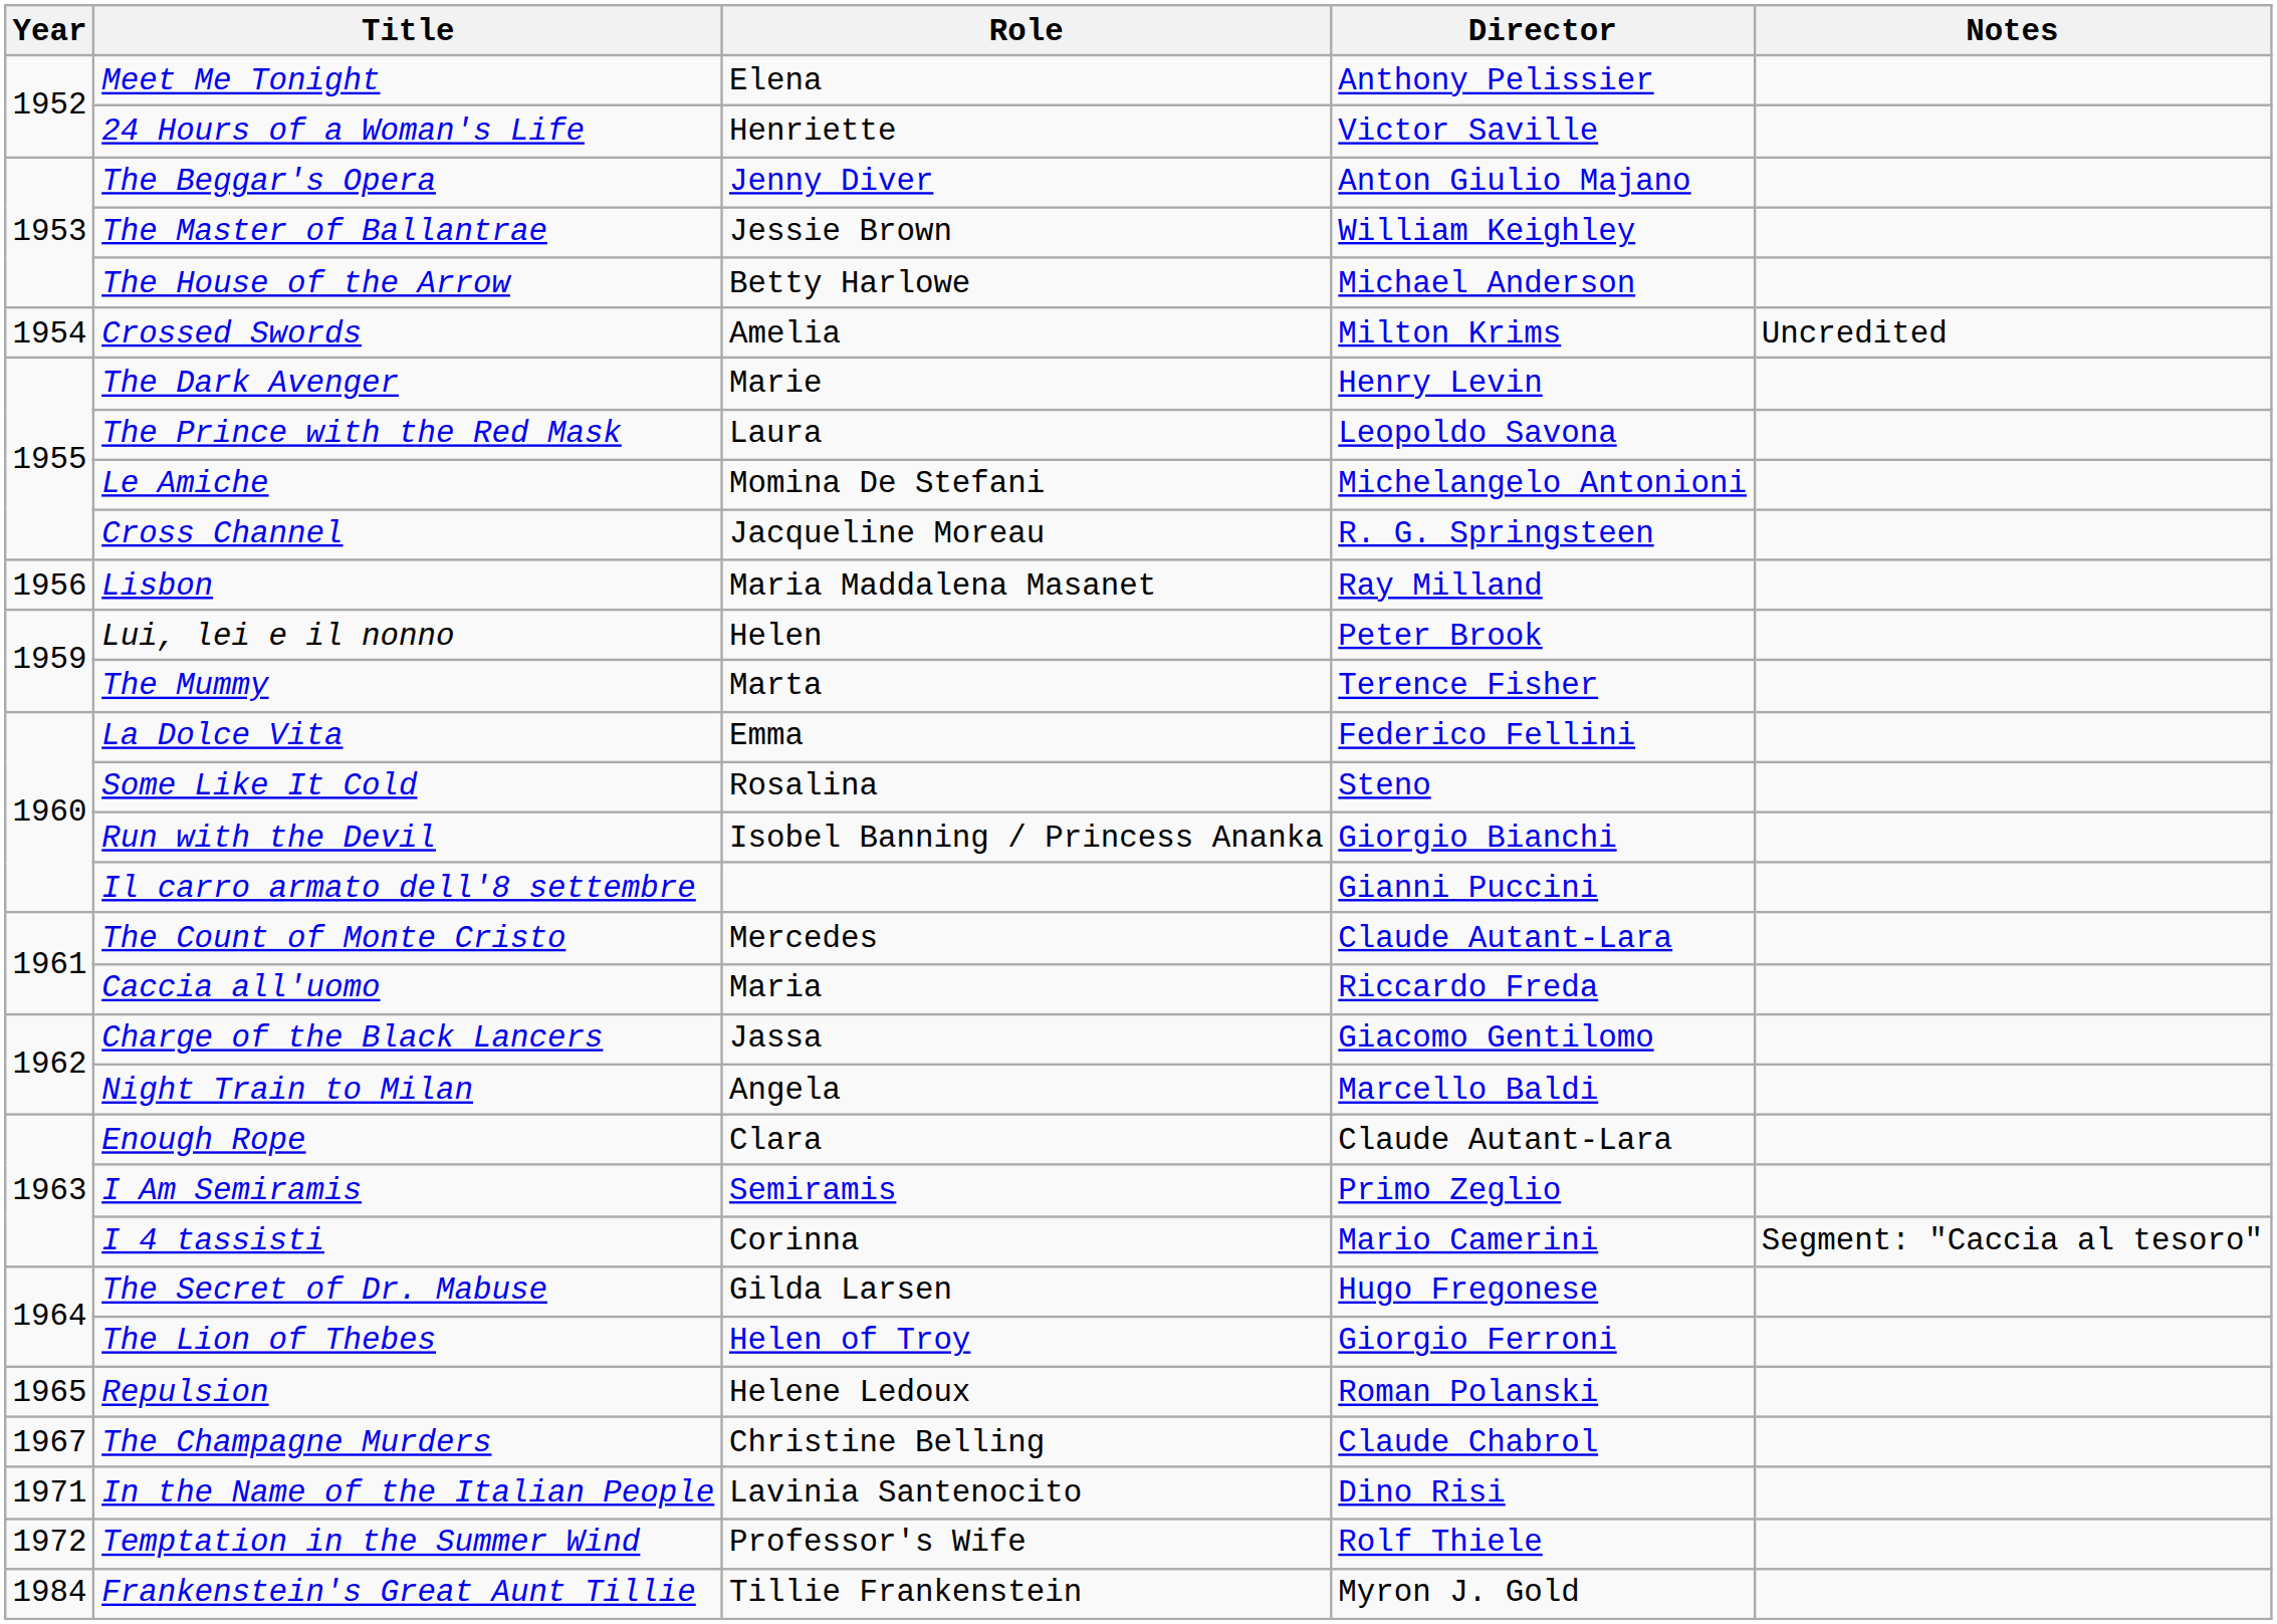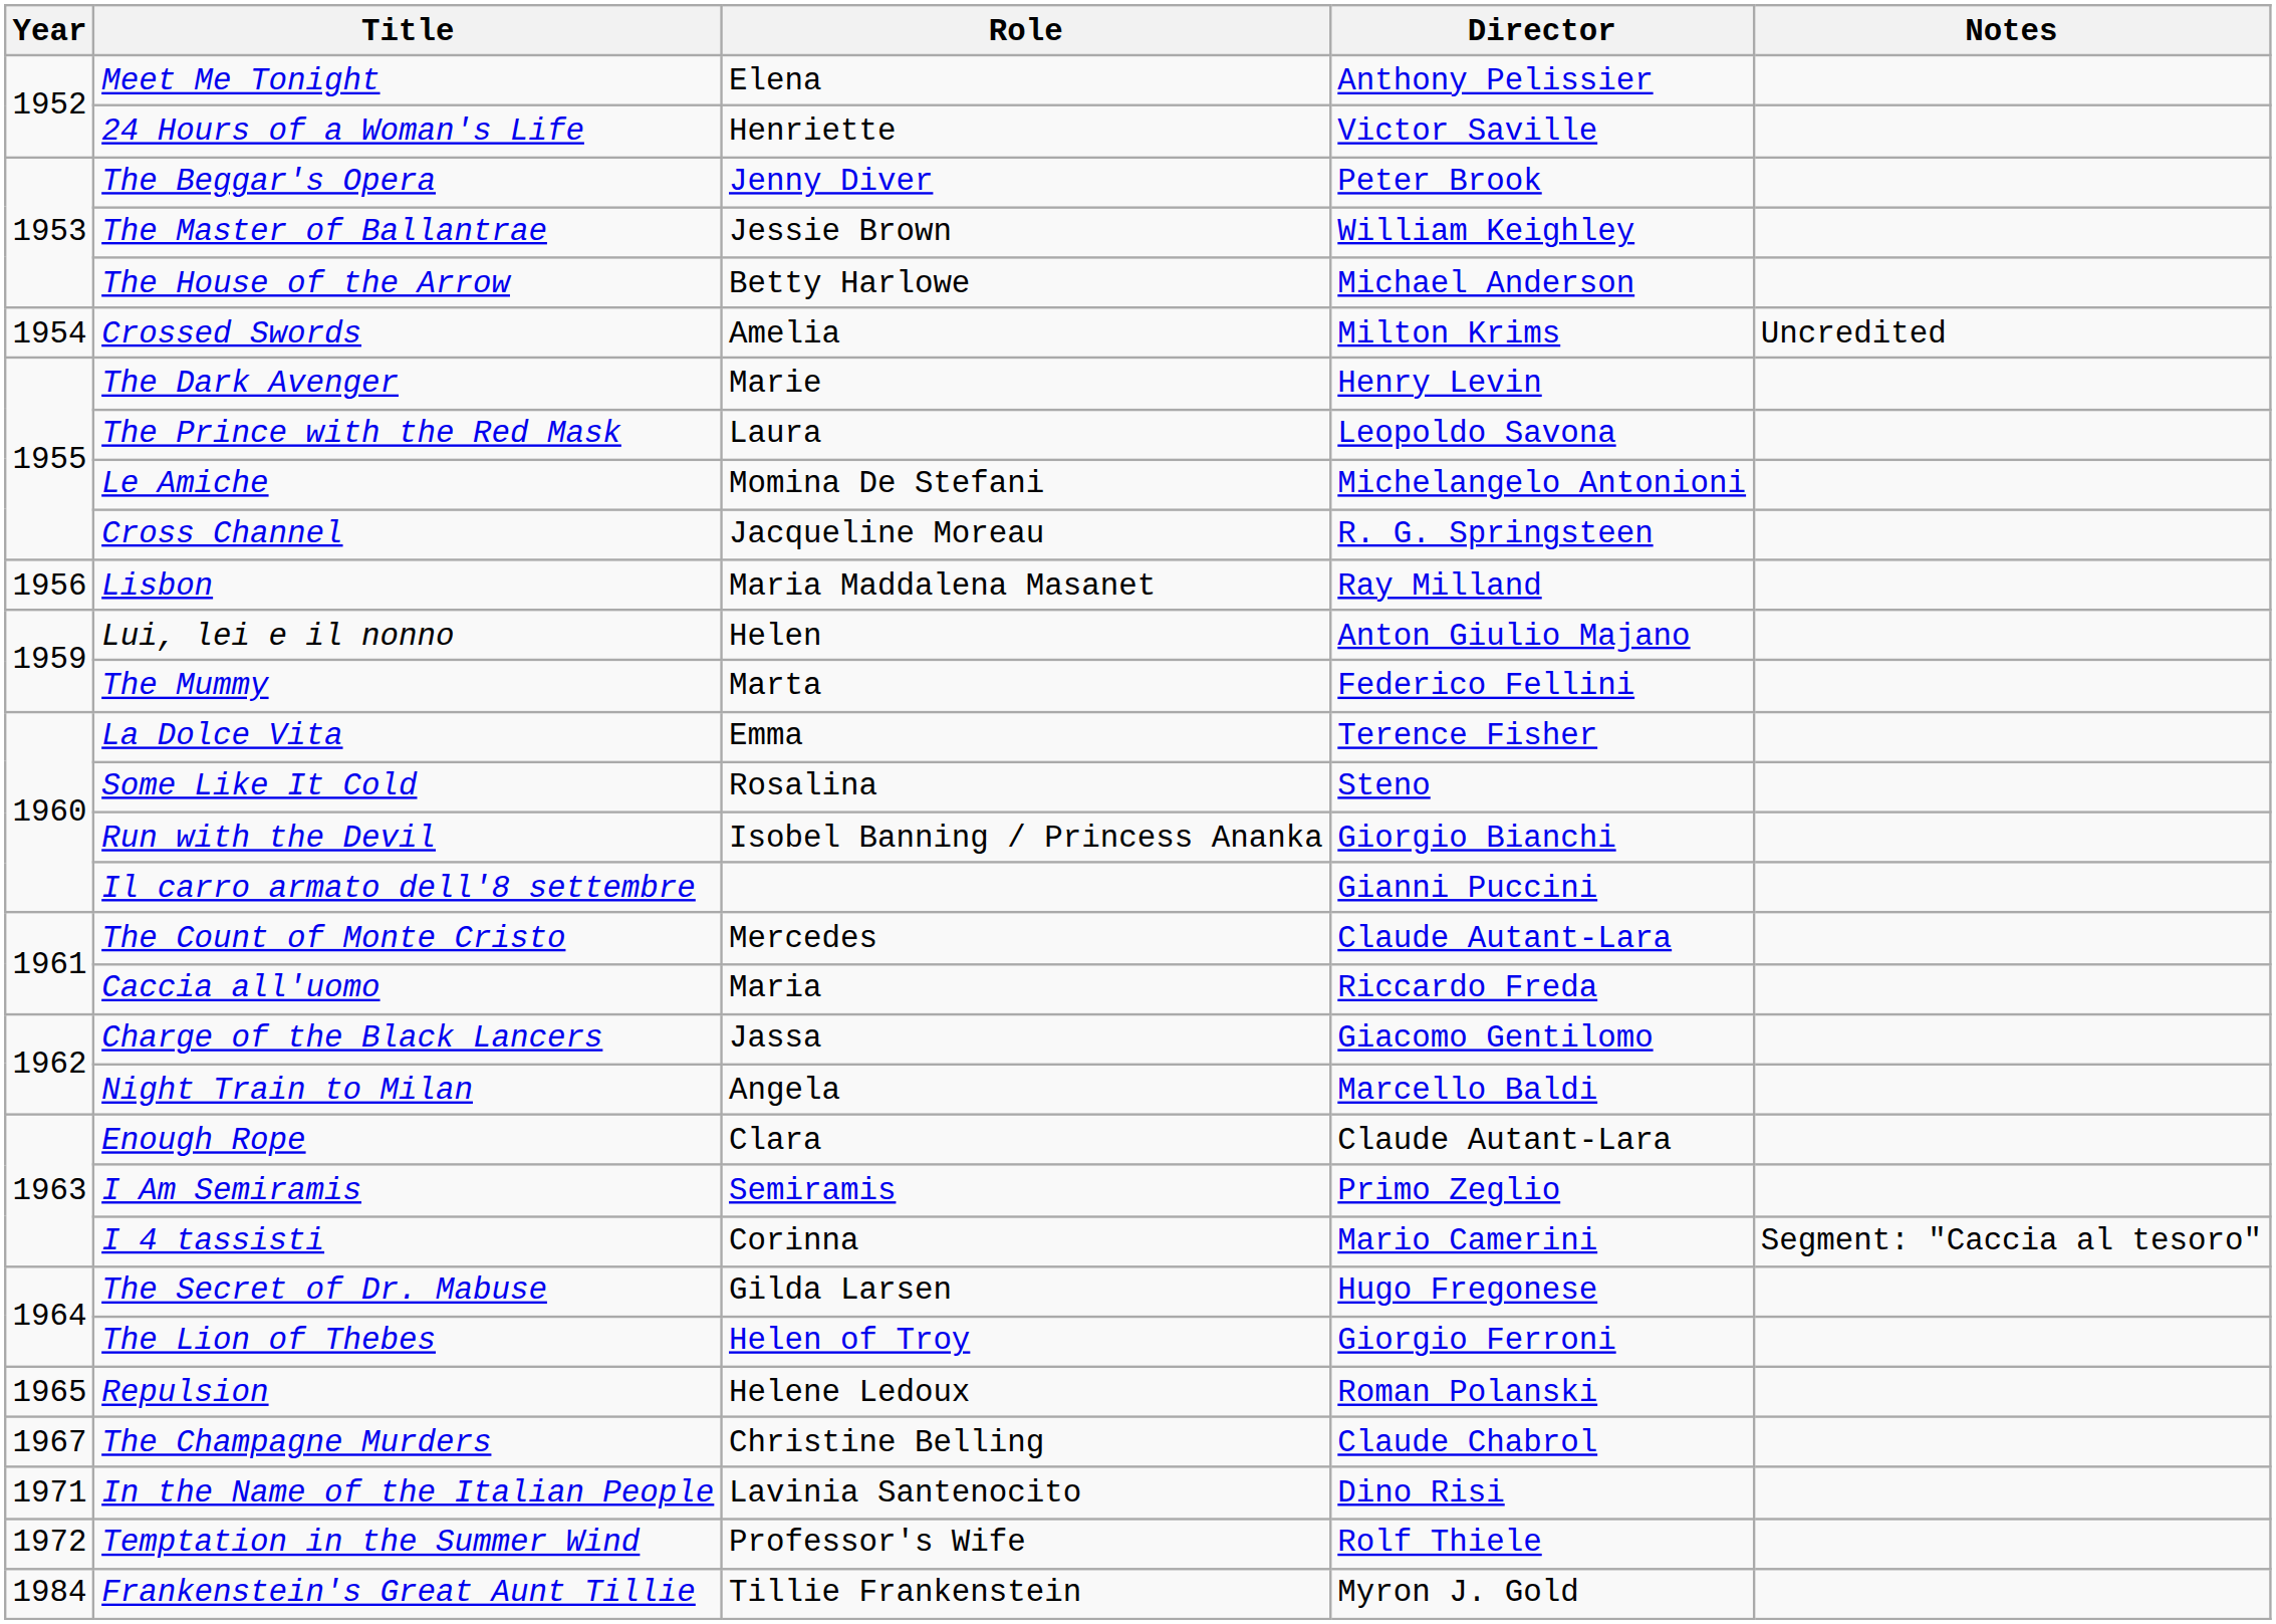The Beggar's Opera | Director: Anton Giulio Majano -> Peter Brook
Lui, lei e il nonno | Director: Peter Brook -> Anton Giulio Majano
The Mummy | Director: Terence Fisher -> Federico Fellini
La Dolce Vita | Director: Federico Fellini -> Terence Fisher
